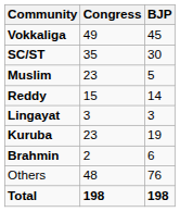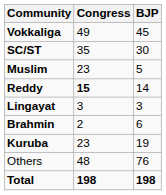Reddy | Congress: normal -> bold
rows swapped: Brahmin <-> Kuruba
